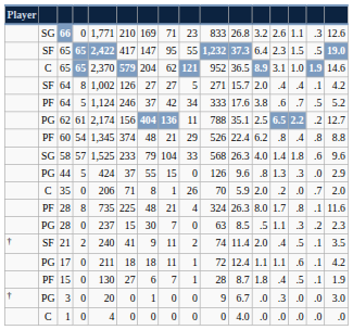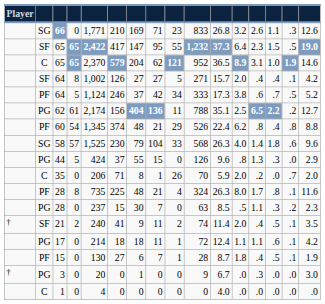PF / 64 | column 11: 17.6 -> 17.3
58 | column 6: 233 -> 230
17 | column 5: 211 -> 214
